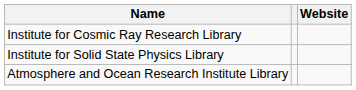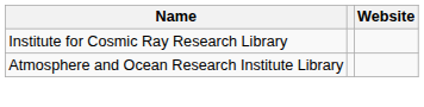- row: Institute for Solid State Physics Library
